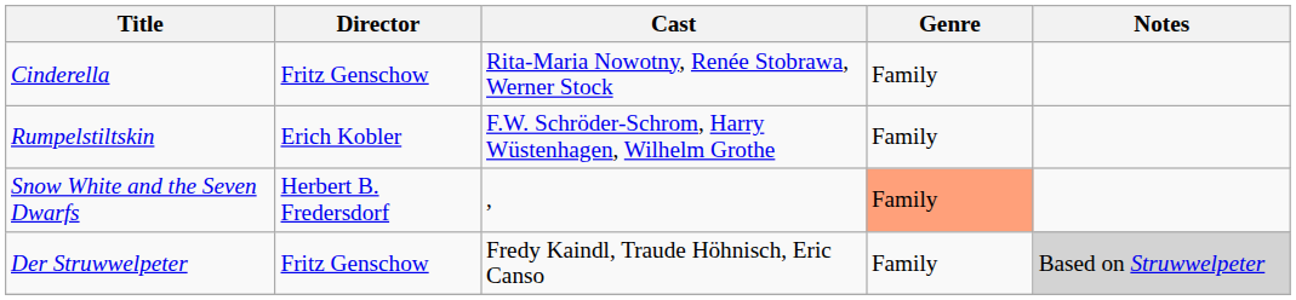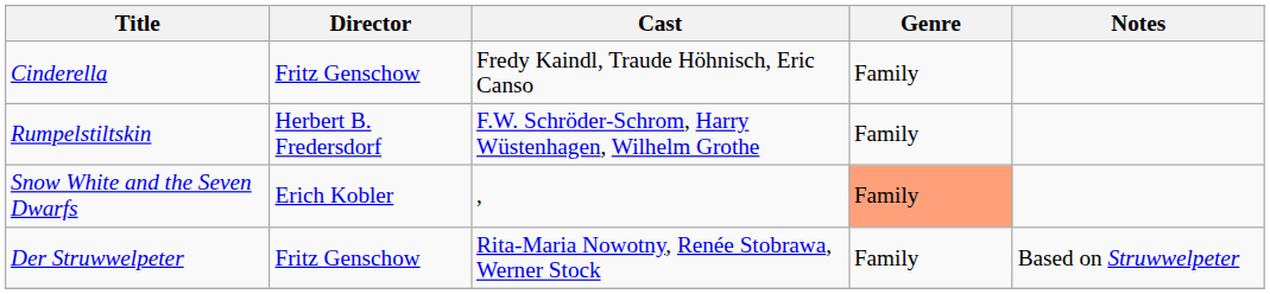Cinderella | Cast: Rita-Maria Nowotny, Renée Stobrawa, Werner Stock -> Fredy Kaindl, Traude Höhnisch, Eric Canso
Rumpelstiltskin | Director: Erich Kobler -> Herbert B. Fredersdorf
Snow White and the Seven Dwarfs | Director: Herbert B. Fredersdorf -> Erich Kobler
Der Struwwelpeter | Cast: Fredy Kaindl, Traude Höhnisch, Eric Canso -> Rita-Maria Nowotny, Renée Stobrawa, Werner Stock
Der Struwwelpeter | Notes: lightgrey background -> no background
